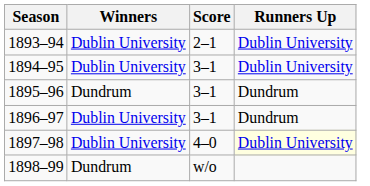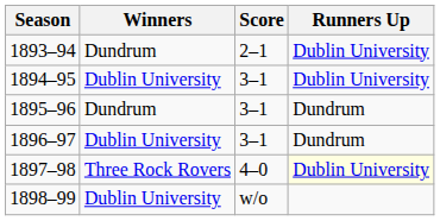1893–94 | Winners: Dublin University -> Dundrum
1897–98 | Winners: Dublin University -> Three Rock Rovers
1898–99 | Winners: Dundrum -> Dublin University
